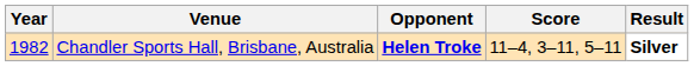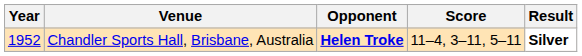Chandler Sports Hall, Brisbane, Australia | Year: 1982 -> 1952
